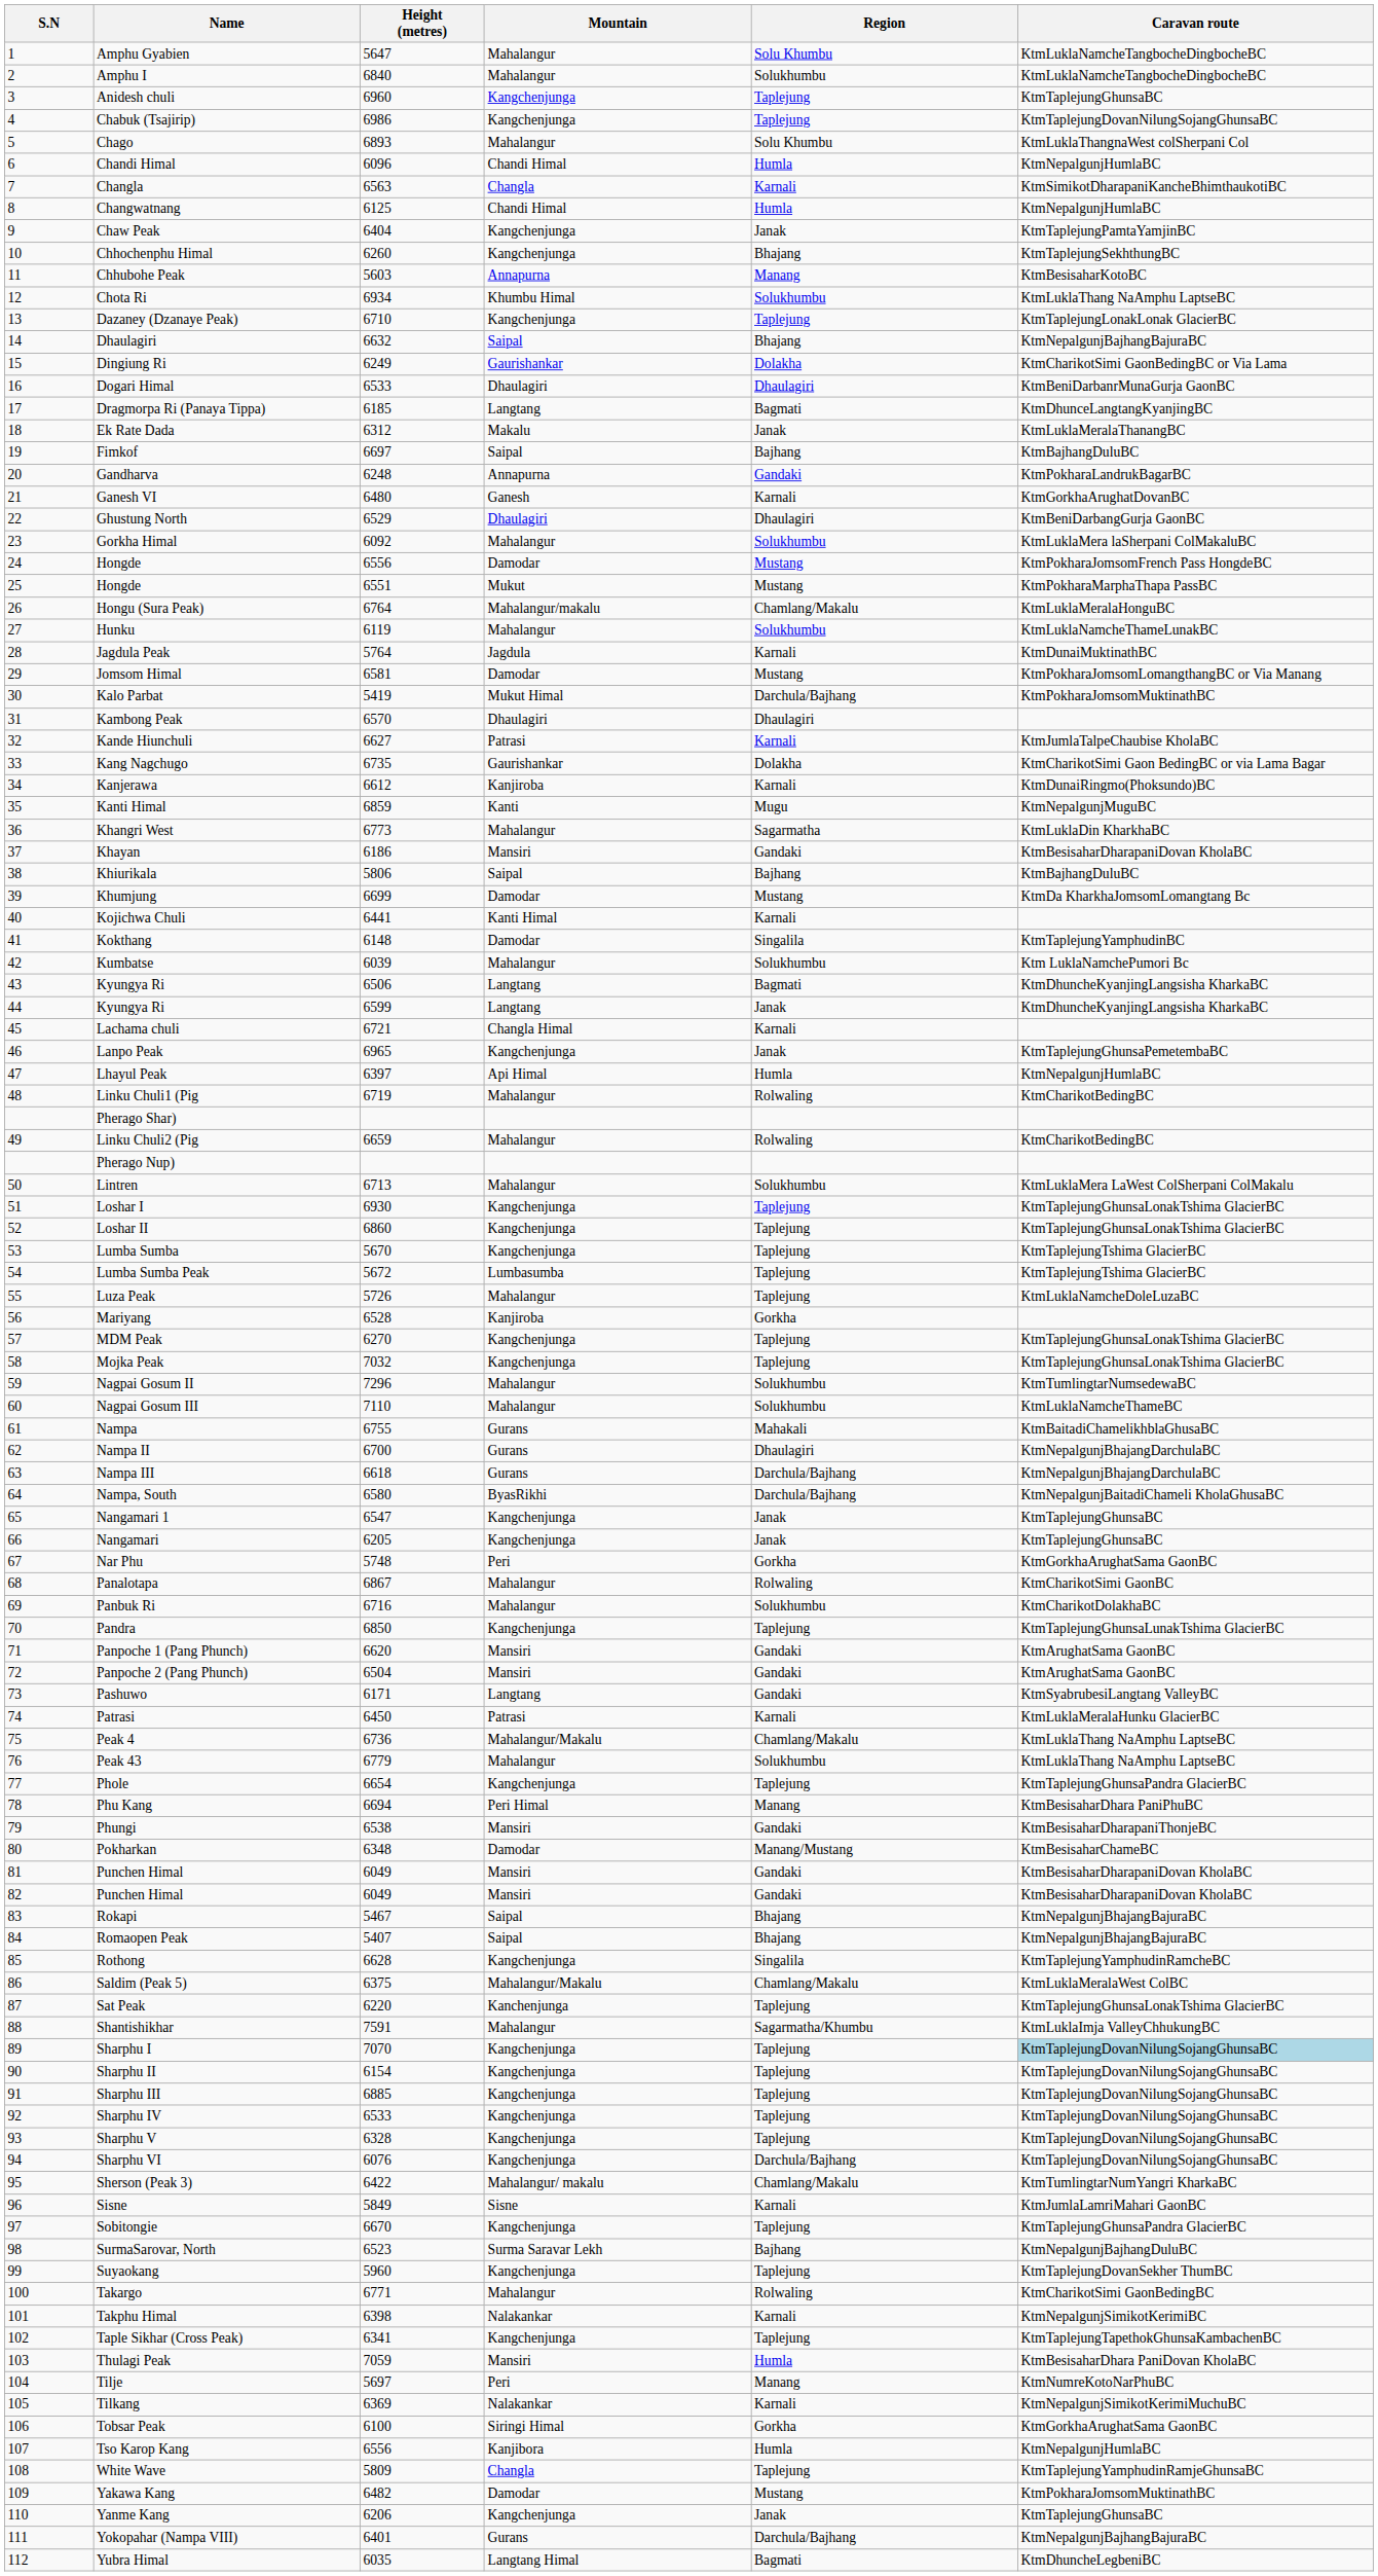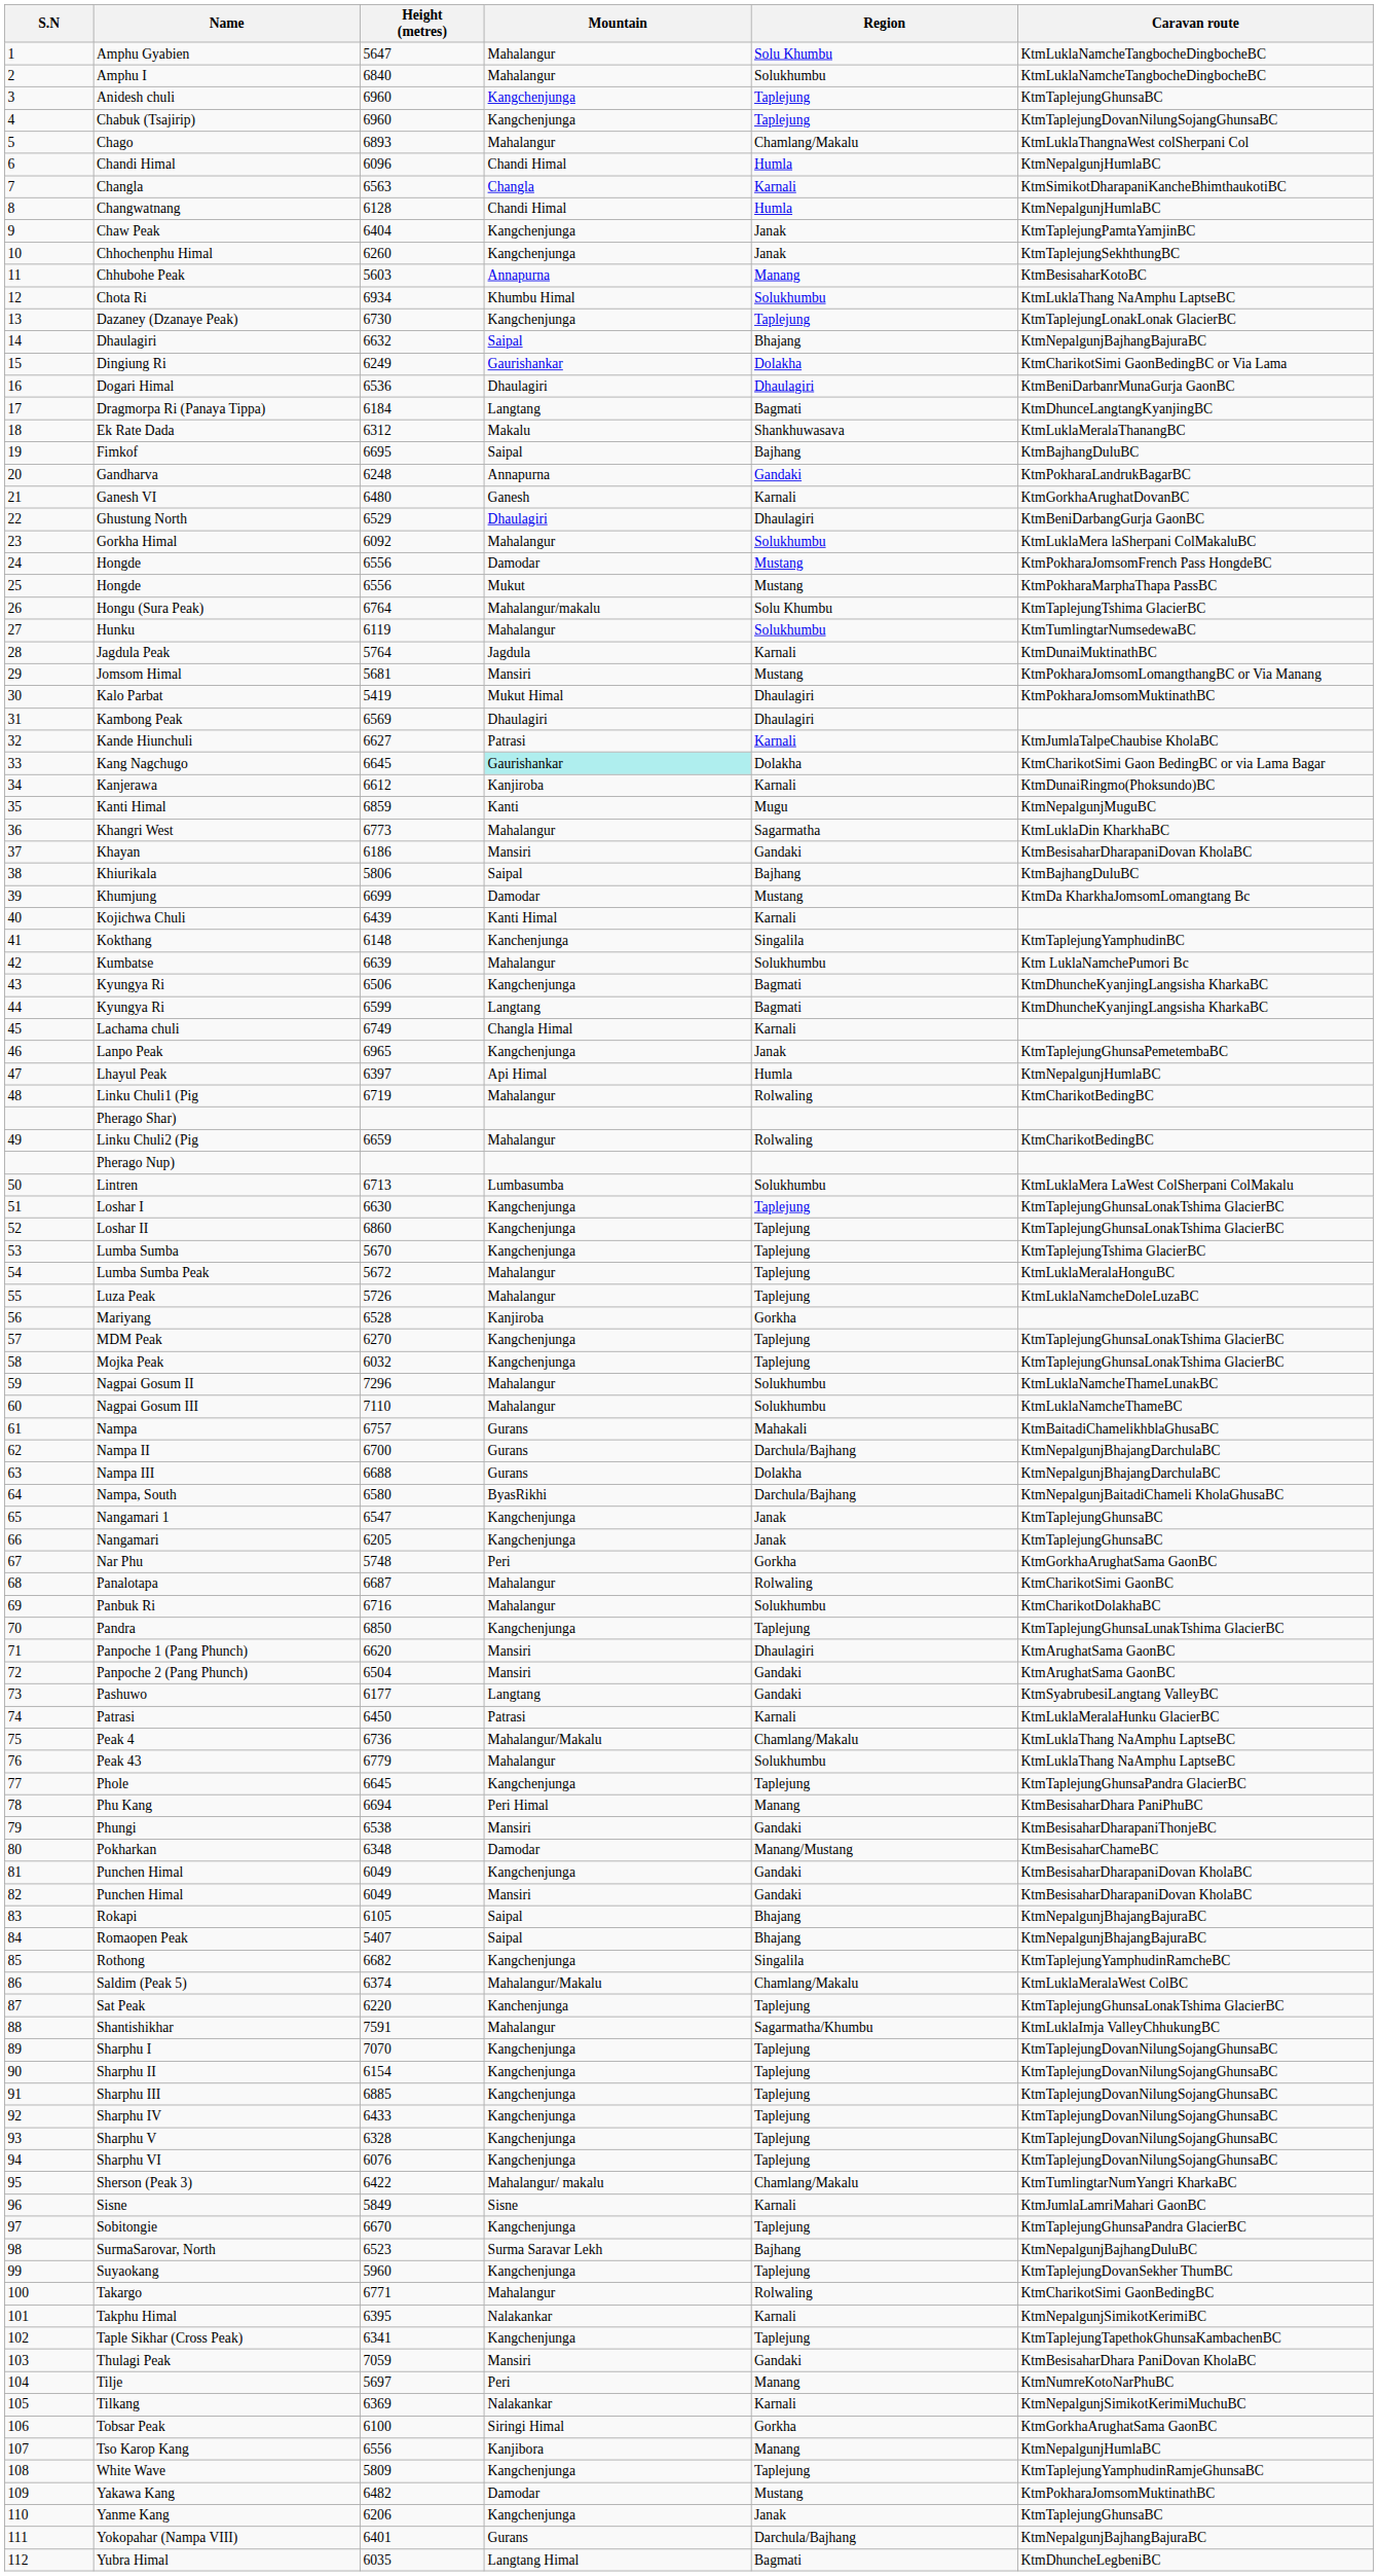Chabuk (Tsajirip) | Height (metres): 6986 -> 6960
Chago | Region: Solu Khumbu -> Chamlang/Makalu
Changwatnang | Height (metres): 6125 -> 6128
Chhochenphu Himal | Region: Bhajang -> Janak
Dazaney (Dzanaye Peak) | Height (metres): 6710 -> 6730
Dogari Himal | Height (metres): 6533 -> 6536
Dragmorpa Ri (Panaya Tippa) | Height (metres): 6185 -> 6184
Ek Rate Dada | Region: Janak -> Shankhuwasava
Fimkof | Height (metres): 6697 -> 6695
25 / Hongde | Height (metres): 6551 -> 6556
Hongu (Sura Peak) | Region: Chamlang/Makalu -> Solu Khumbu
Hongu (Sura Peak) | Caravan route: KtmLuklaMeralaHonguBC -> KtmTaplejungTshima GlacierBC
Hunku | Caravan route: KtmLuklaNamcheThameLunakBC -> KtmTumlingtarNumsedewaBC
Jomsom Himal | Height (metres): 6581 -> 5681
Jomsom Himal | Mountain: Damodar -> Mansiri
Kalo Parbat | Region: Darchula/Bajhang -> Dhaulagiri
Kambong Peak | Height (metres): 6570 -> 6569
Kang Nagchugo | Height (metres): 6735 -> 6645
Kang Nagchugo | Mountain: no background -> paleturquoise background
Kojichwa Chuli | Height (metres): 6441 -> 6439
Kokthang | Mountain: Damodar -> Kanchenjunga
Kumbatse | Height (metres): 6039 -> 6639
43 / Kyungya Ri | Mountain: Langtang -> Kangchenjunga
44 / Kyungya Ri | Region: Janak -> Bagmati
Lachama chuli | Height (metres): 6721 -> 6749
Lintren | Mountain: Mahalangur -> Lumbasumba
Loshar I | Height (metres): 6930 -> 6630
Lumba Sumba Peak | Mountain: Lumbasumba -> Mahalangur
Lumba Sumba Peak | Caravan route: KtmTaplejungTshima GlacierBC -> KtmLuklaMeralaHonguBC
Mojka Peak | Height (metres): 7032 -> 6032
Nagpai Gosum II | Caravan route: KtmTumlingtarNumsedewaBC -> KtmLuklaNamcheThameLunakBC
Nampa | Height (metres): 6755 -> 6757
Nampa II | Region: Dhaulagiri -> Darchula/Bajhang
Nampa III | Height (metres): 6618 -> 6688
Nampa III | Region: Darchula/Bajhang -> Dolakha
Panalotapa | Height (metres): 6867 -> 6687
Panpoche 1 (Pang Phunch) | Region: Gandaki -> Dhaulagiri
Pashuwo | Height (metres): 6171 -> 6177
Phole | Height (metres): 6654 -> 6645
81 / Punchen Himal | Mountain: Mansiri -> Kangchenjunga
Rokapi | Height (metres): 5467 -> 6105
Rothong | Height (metres): 6628 -> 6682
Saldim (Peak 5) | Height (metres): 6375 -> 6374
Sharphu I | Caravan route: lightblue background -> no background
Sharphu IV | Height (metres): 6533 -> 6433
Sharphu VI | Region: Darchula/Bajhang -> Taplejung
Takphu Himal | Height (metres): 6398 -> 6395
Thulagi Peak | Region: Humla -> Gandaki
Tso Karop Kang | Region: Humla -> Manang
White Wave | Mountain: Changla -> Kangchenjunga
